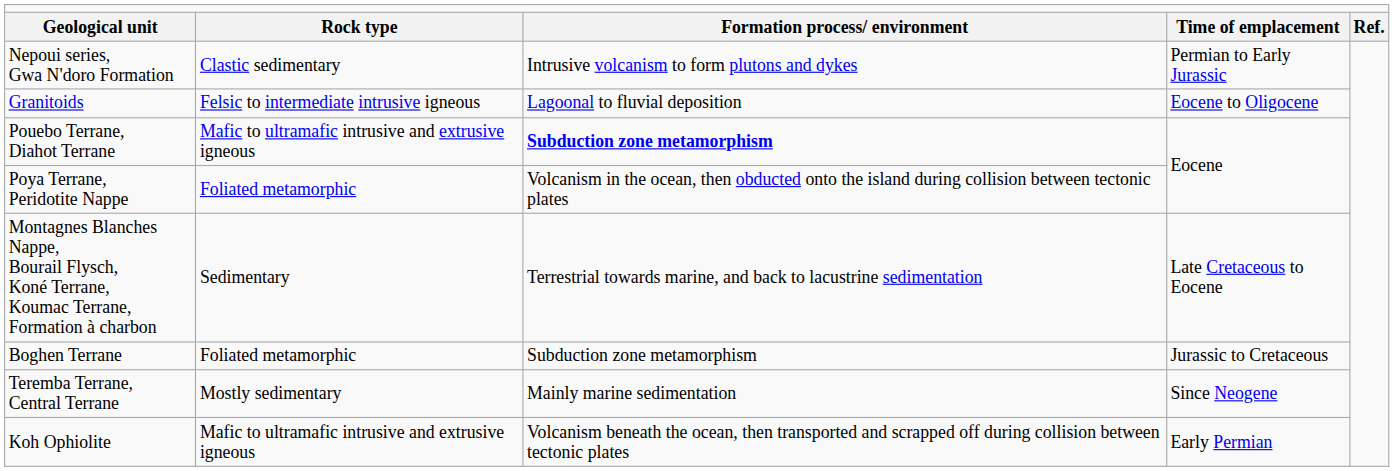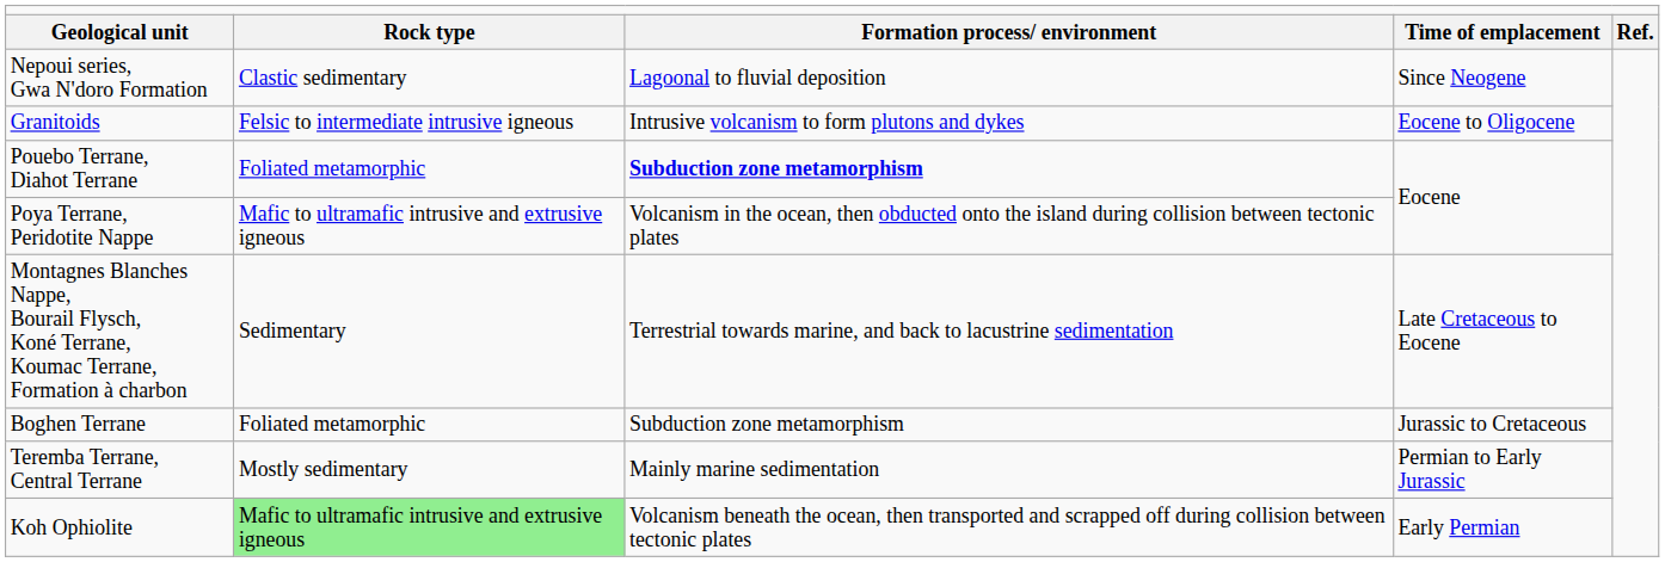Nepoui series, Gwa N'doro Formation | column 3: Intrusive volcanism to form plutons and dykes -> Lagoonal to fluvial deposition
Nepoui series, Gwa N'doro Formation | column 4: Permian to Early Jurassic -> Since Neogene
Granitoids | column 3: Lagoonal to fluvial deposition -> Intrusive volcanism to form plutons and dykes
Pouebo Terrane, Diahot Terrane | column 2: Mafic to ultramafic intrusive and extrusive igneous -> Foliated metamorphic
Poya Terrane, Peridotite Nappe | column 2: Foliated metamorphic -> Mafic to ultramafic intrusive and extrusive igneous
Teremba Terrane, Central Terrane | column 4: Since Neogene -> Permian to Early Jurassic
Koh Ophiolite | column 2: no background -> lightgreen background
